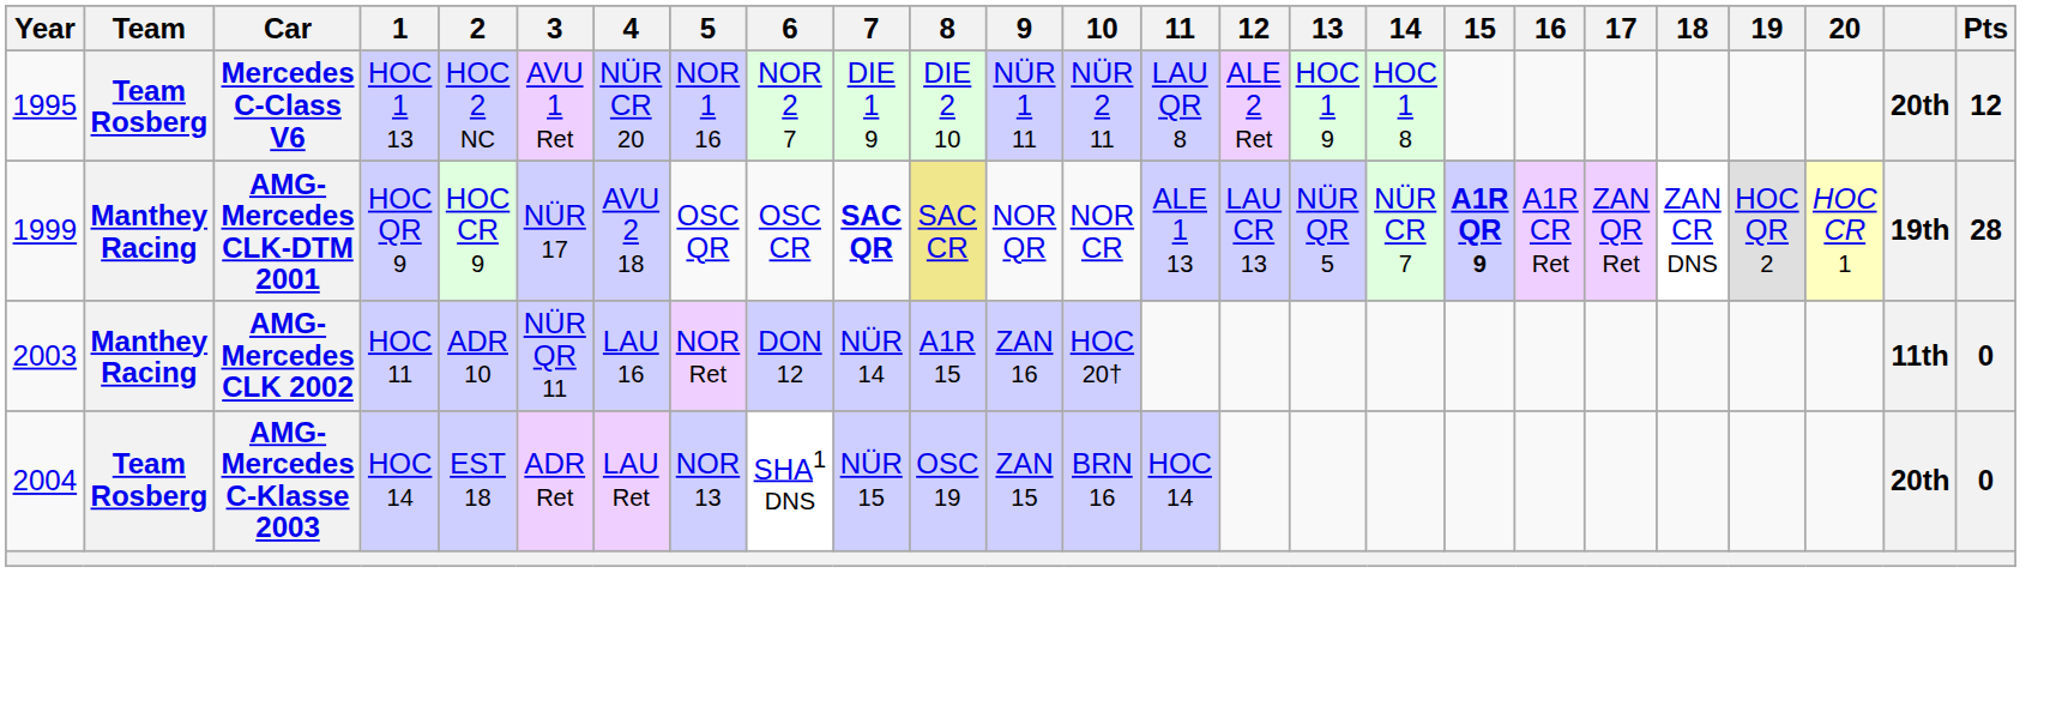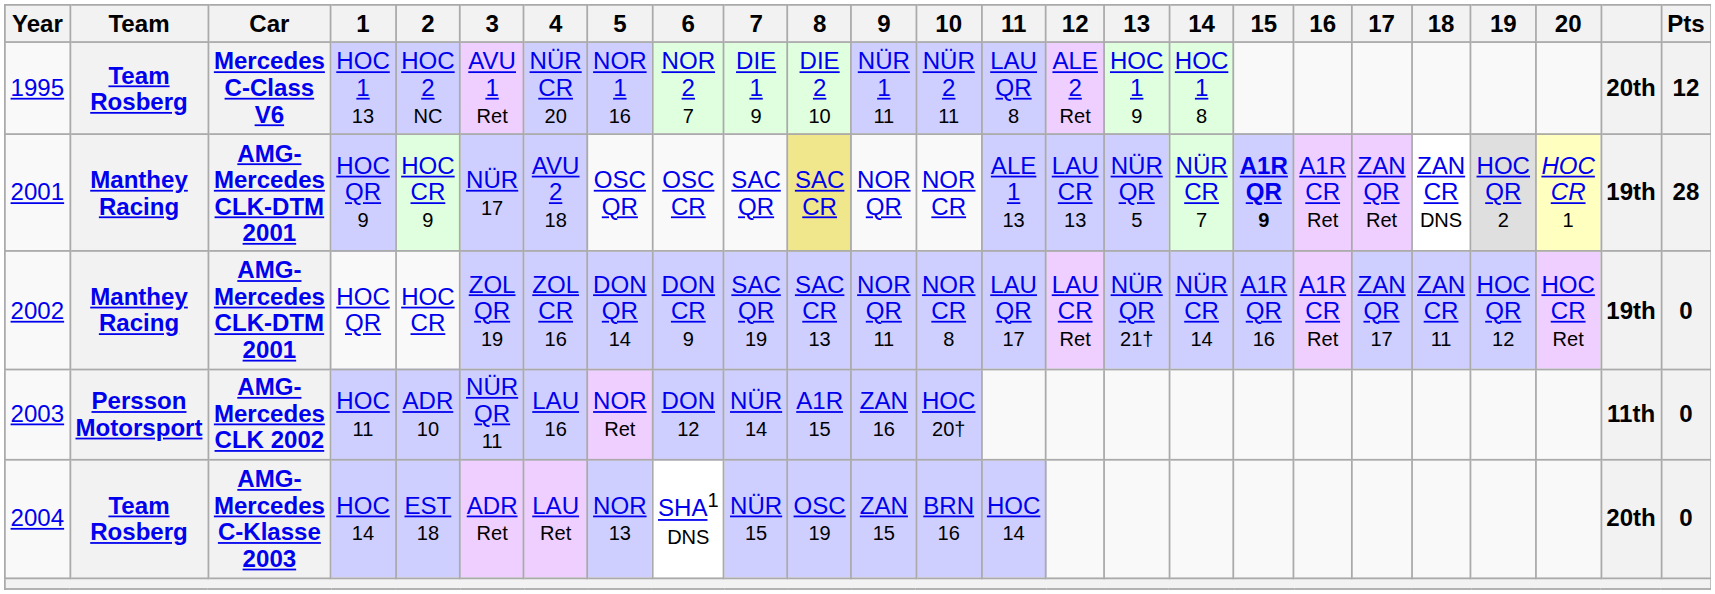HOC QR 9 | Year: 1999 -> 2001
HOC QR 9 | 7: bold -> normal
+ row: 2002 | Manthey Racing | AMG-Mercedes CLK-DTM 2001 | HOC QR | HOC CR | ZOL QR 19 | ZOL CR 16 | DON QR 14 | DON CR 9 | SAC QR 19 | SAC CR 13 | NOR QR 11 | NOR CR 8 | LAU QR 17 | LAU CR Ret | NÜR QR 21† | NÜR CR 14 | A1R QR 16 | A1R CR Ret | ZAN QR 17 | ZAN CR 11 | HOC QR 12 | HOC CR Ret | 19th | 0
HOC 11 | Team: Manthey Racing -> Persson Motorsport
